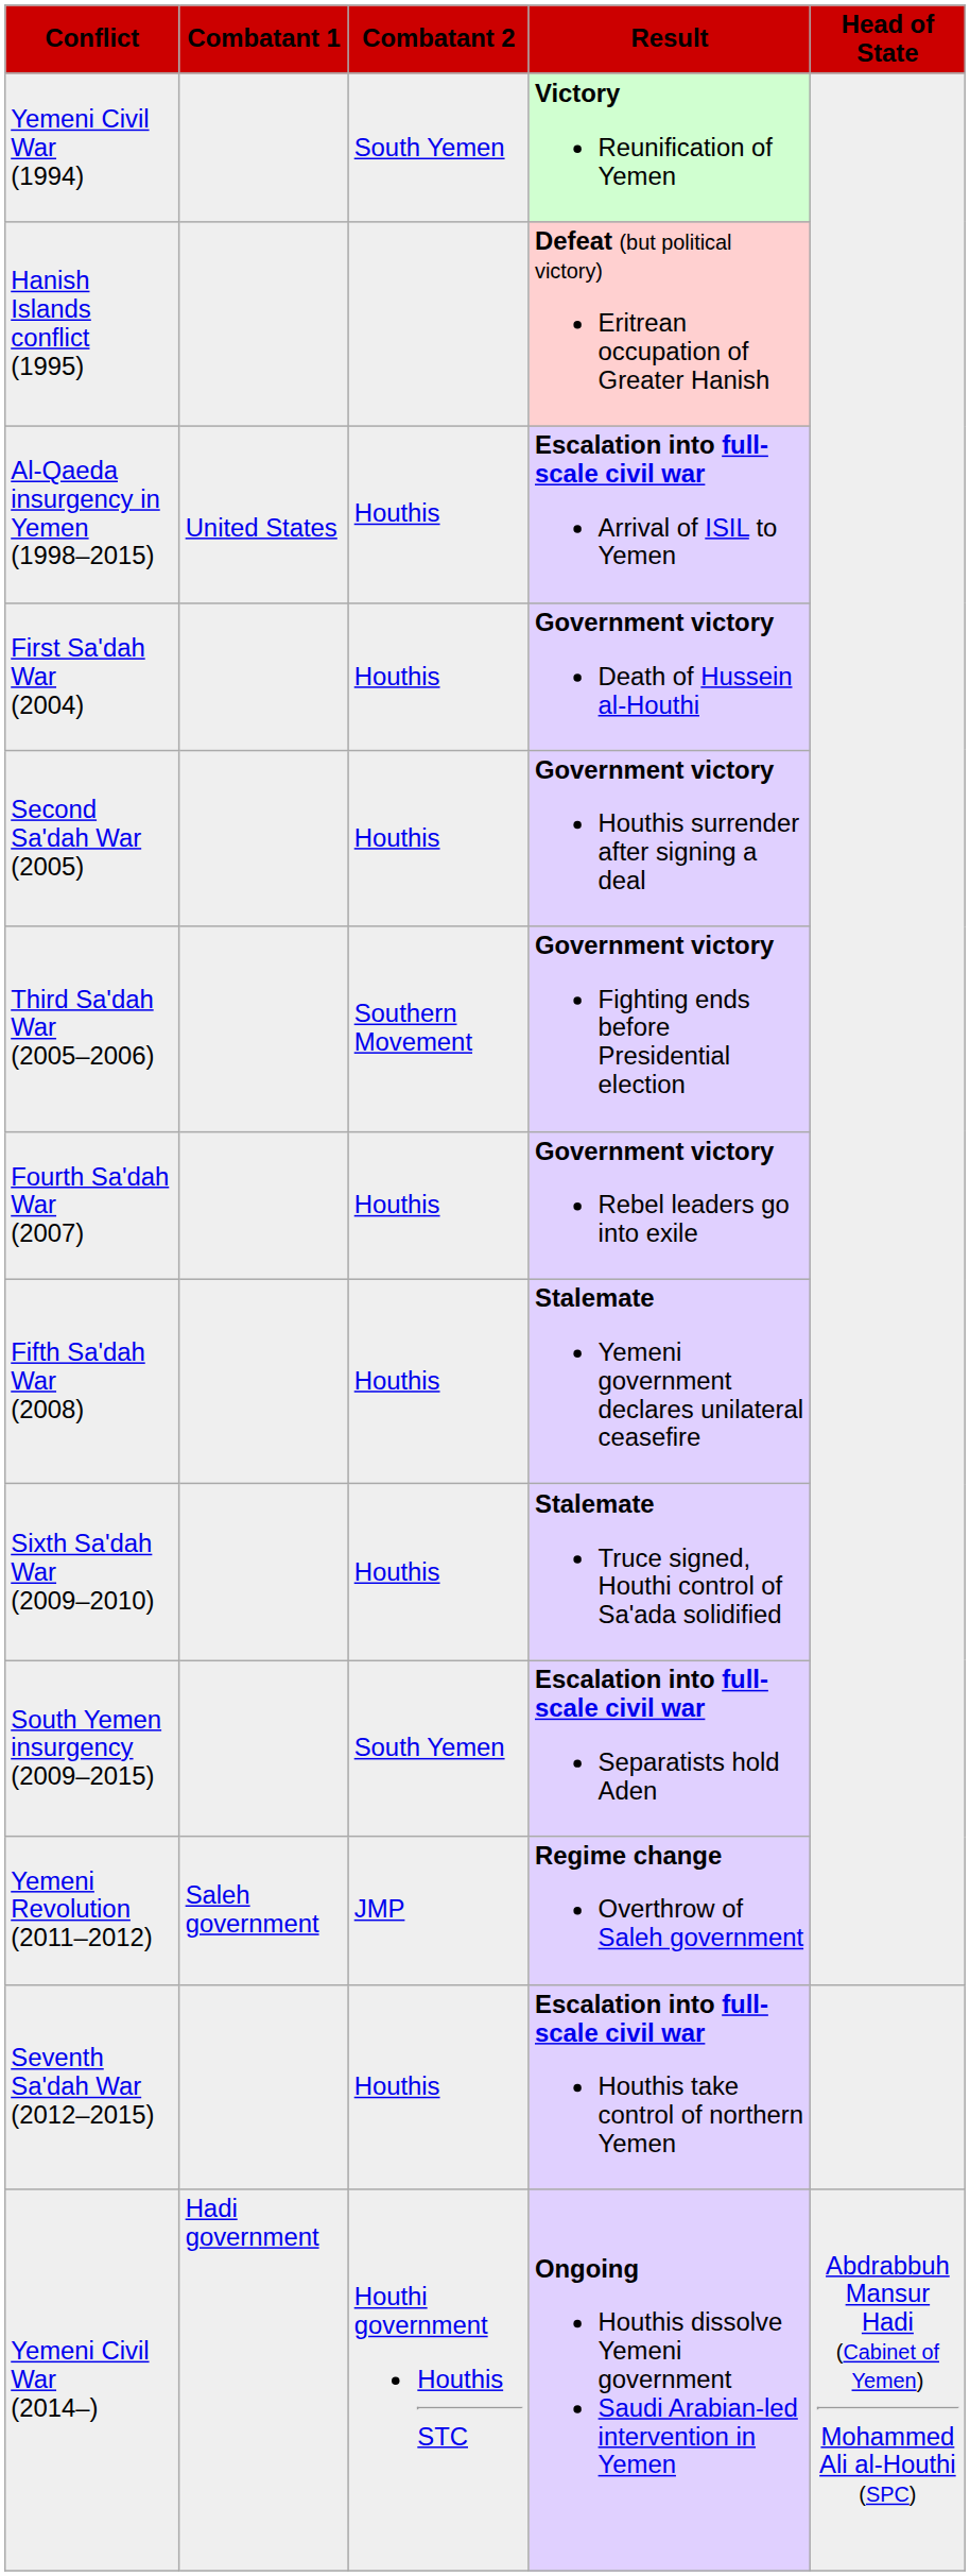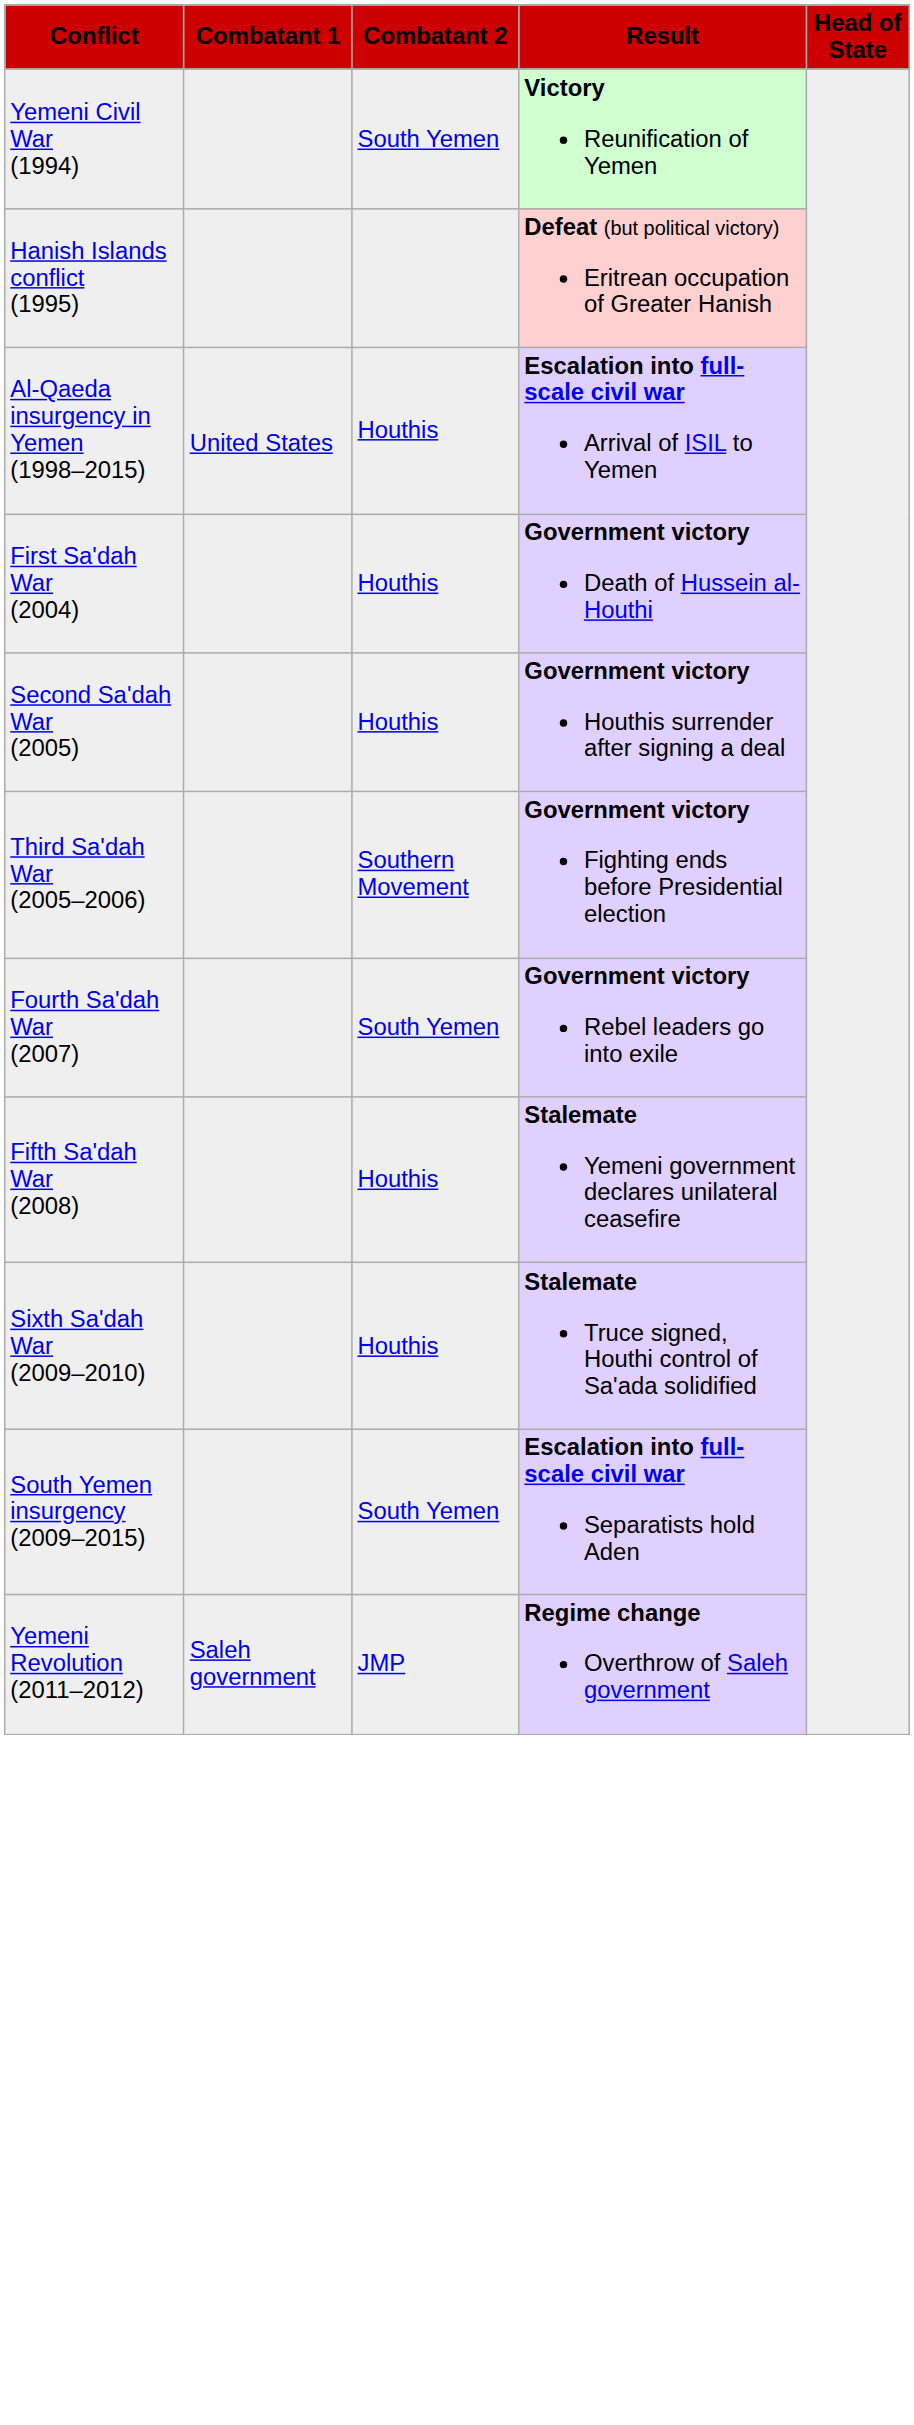Fourth Sa'dah War (2007) | Combatant 2: Houthis -> South Yemen
- row: Seventh Sa'dah War (2012–2015) | Houthis | Escalation into full-scale civil war Houthis take control of northern Yemen
- row: Yemeni Civil War (2014–) | Hadi government | Houthi government Houthis STC | Ongoing Houthis dissolve Yemeni government Saudi Arabian-led intervention in Yemen | Abdrabbuh Mansur Hadi (Cabinet of Yemen) Mohammed Ali al-Houthi (SPC)
